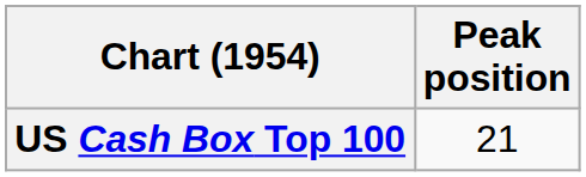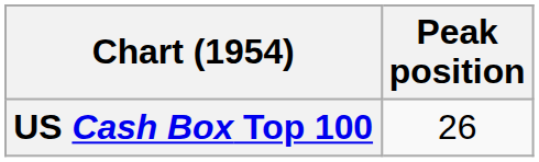US Cash Box Top 100 | Peak position: 21 -> 26
